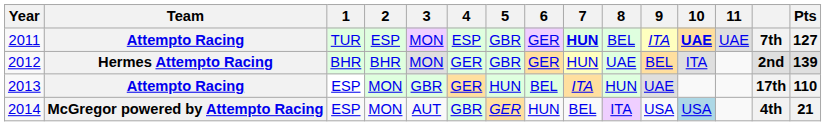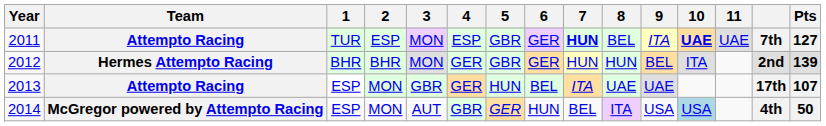2012 | 8: UAE -> HUN
2013 | 8: HUN -> UAE
2013 | Pts: 110 -> 107
2014 | Pts: 21 -> 50
